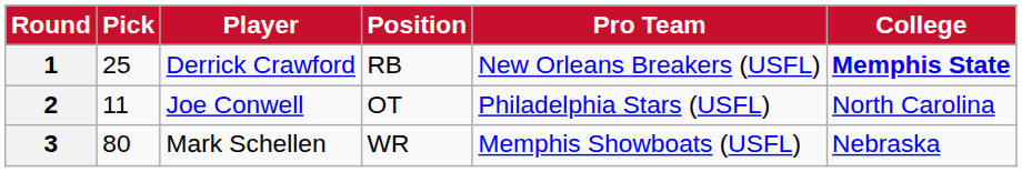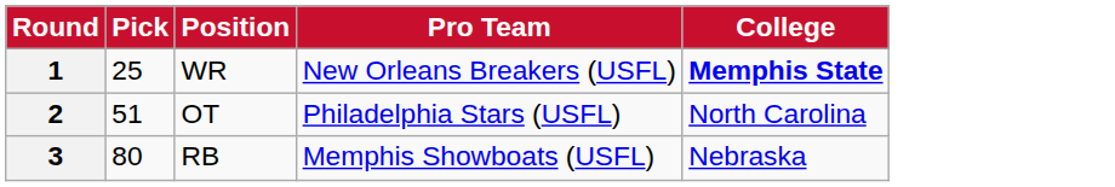- column: Player | Derrick Crawford | Joe Conwell | Mark Schellen
1 | Position: RB -> WR
2 | Pick: 11 -> 51
3 | Position: WR -> RB
